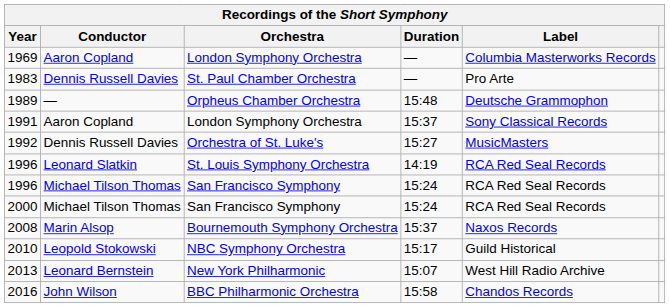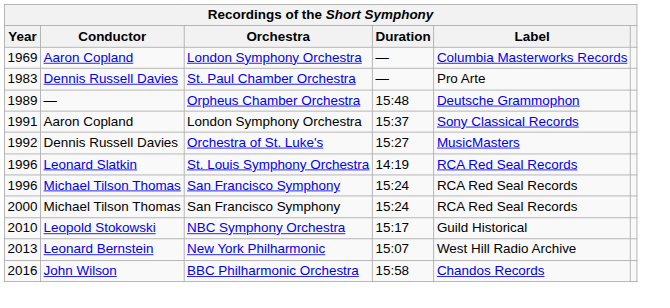- row: 2008 | Marin Alsop | Bournemouth Symphony Orchestra | 15:37 | Naxos Records
